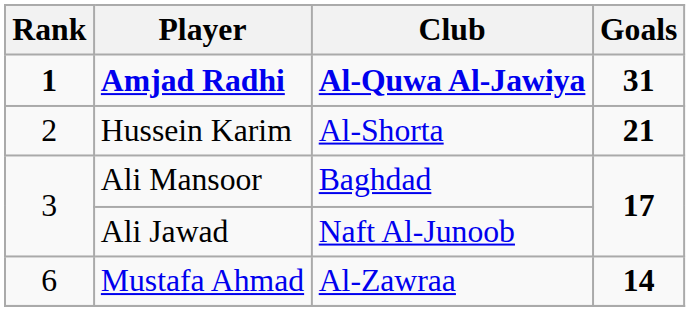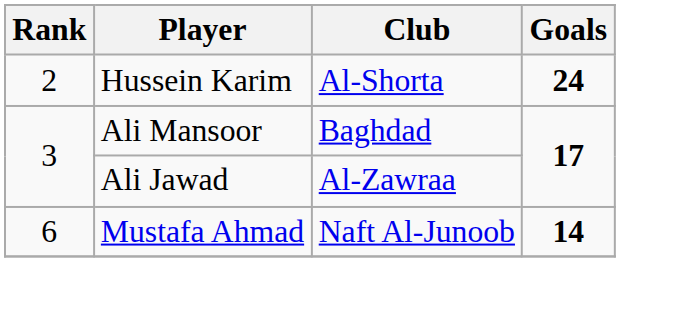- row: 1 | Amjad Radhi | Al-Quwa Al-Jawiya | 31
Hussein Karim | Goals: 21 -> 24
Ali Jawad | Club: Naft Al-Junoob -> Al-Zawraa
Mustafa Ahmad | Club: Al-Zawraa -> Naft Al-Junoob
